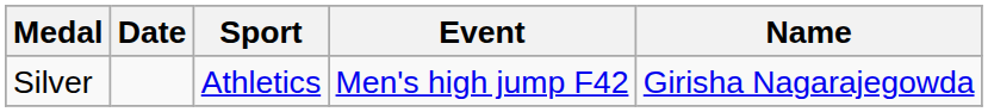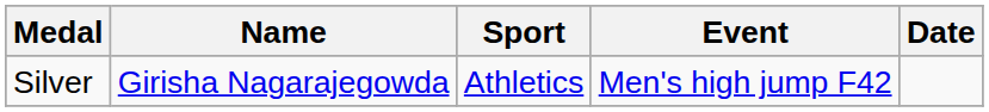columns swapped: Name <-> Date
